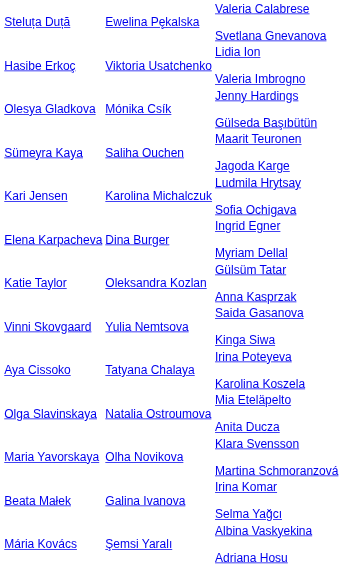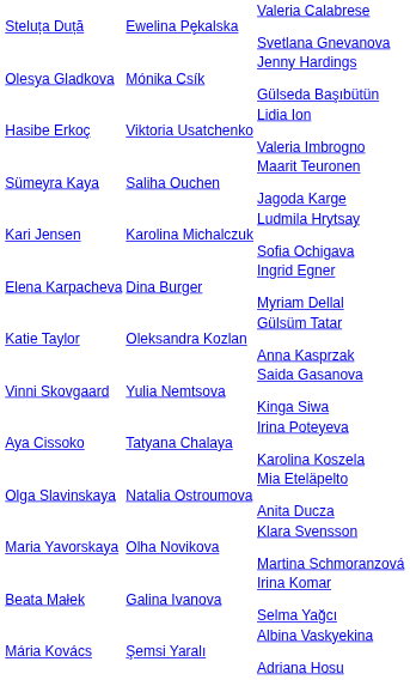rows swapped: Olesya Gladkova <-> Hasibe Erkoç
